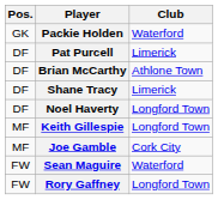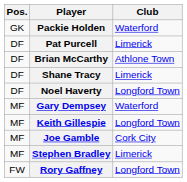+ row: MF | Gary Dempsey | Waterford
+ row: MF | Stephen Bradley | Limerick
- row: FW | Sean Maguire | Waterford
